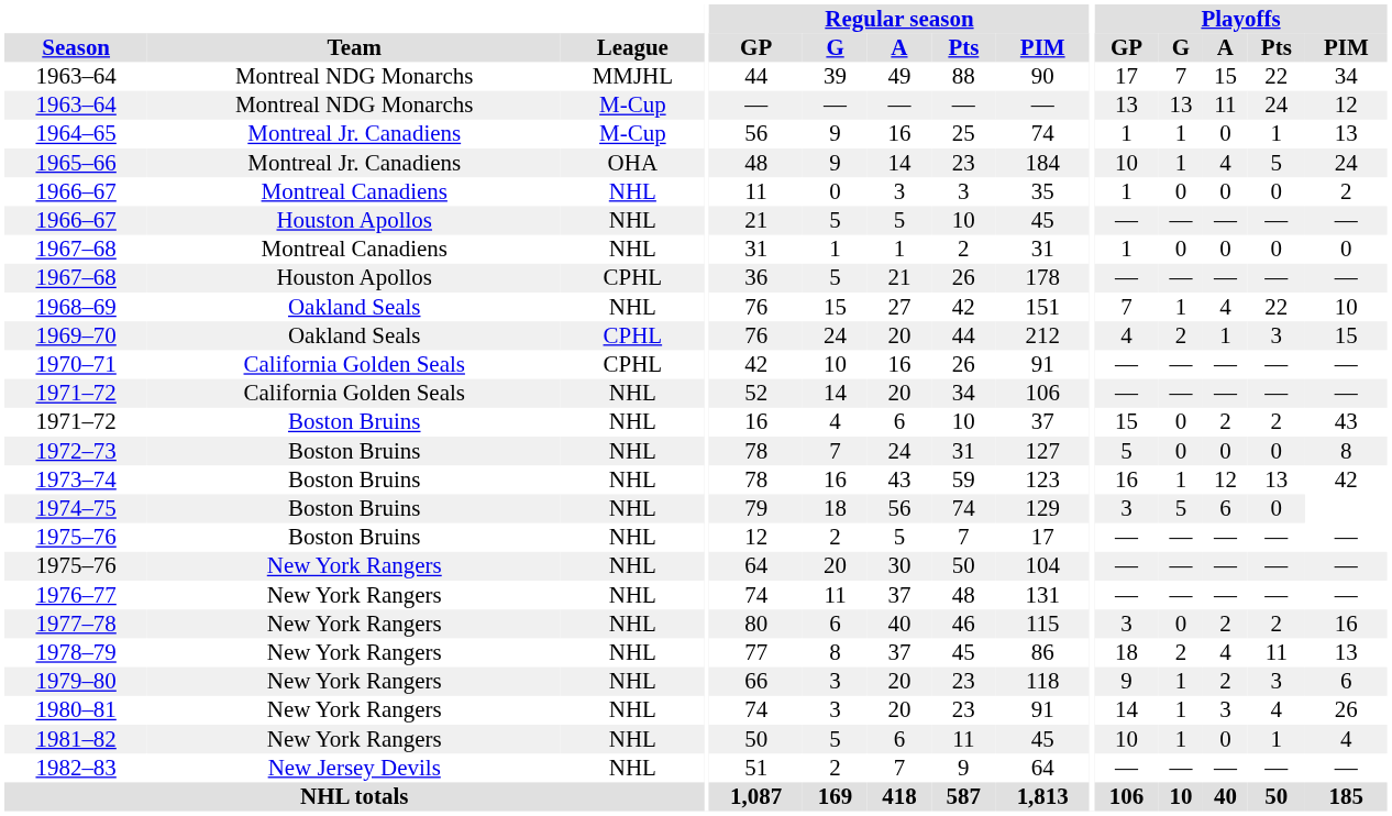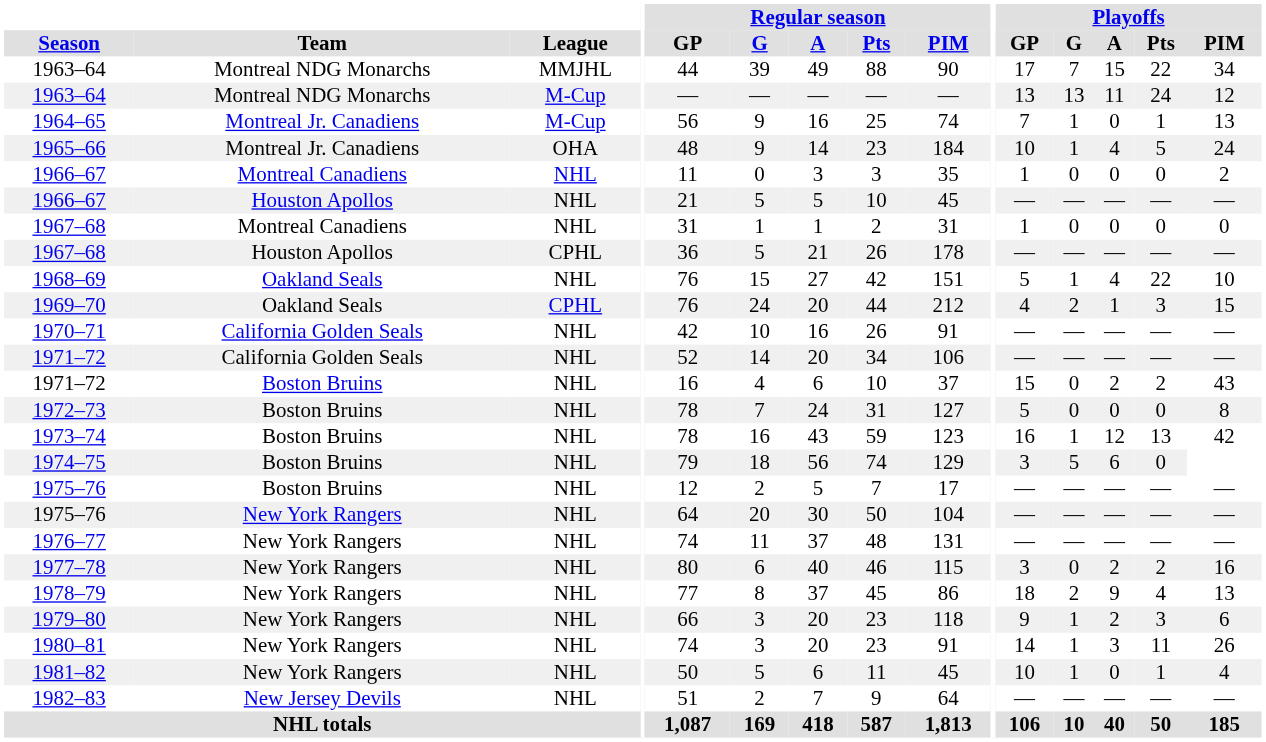1964–65 | Playoffs / GP: 1 -> 7
1968–69 | Playoffs / GP: 7 -> 5
1970–71 | League: CPHL -> NHL
1978–79 | Playoffs / A: 4 -> 9
1978–79 | Playoffs / Pts: 11 -> 4
1980–81 | Playoffs / Pts: 4 -> 11
